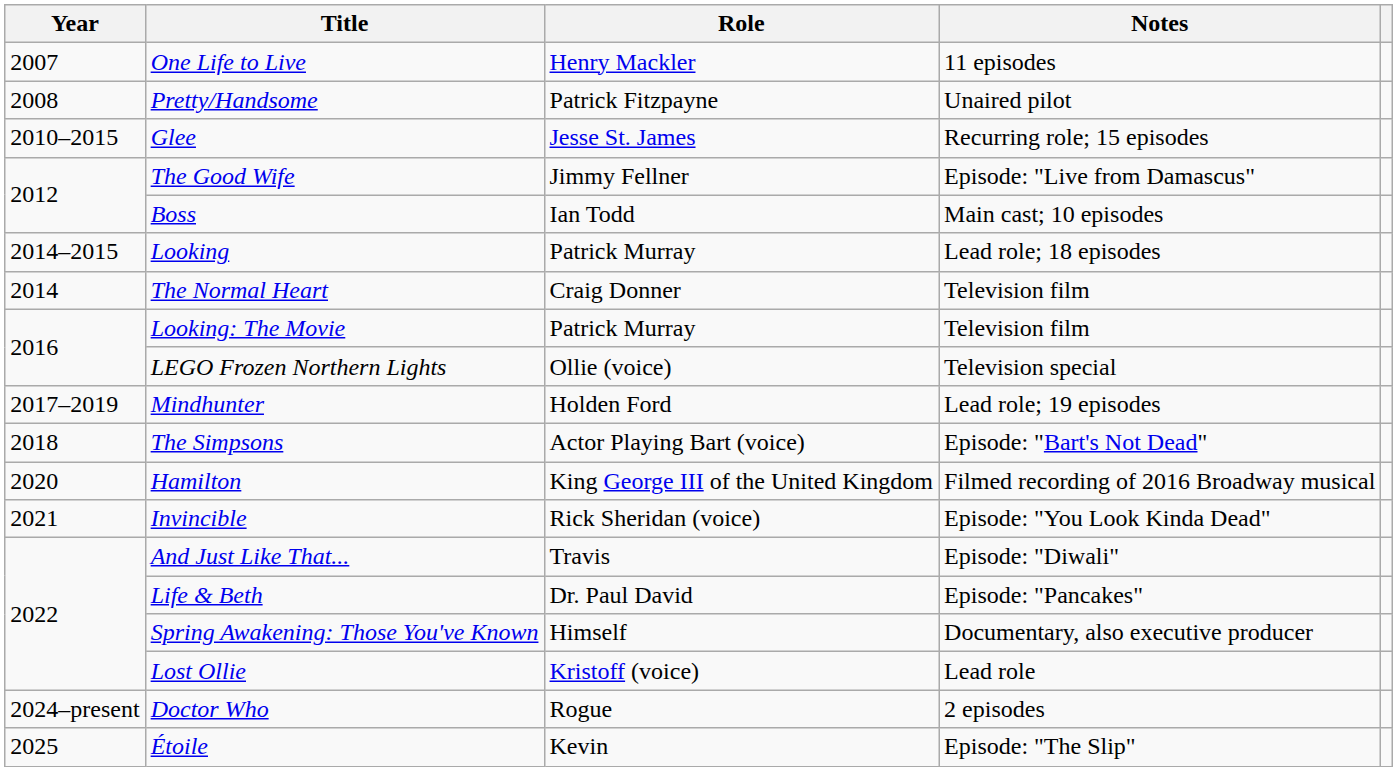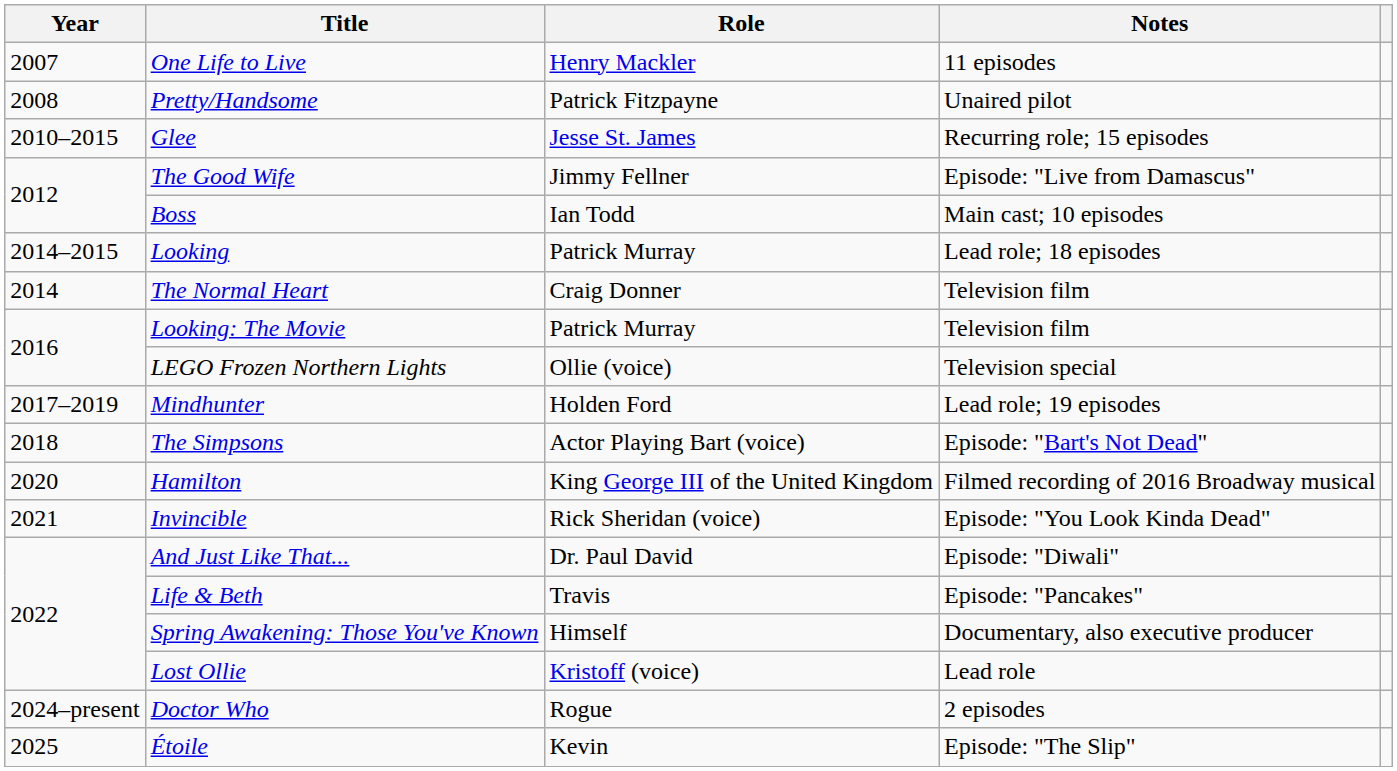And Just Like That... | Role: Travis -> Dr. Paul David
Life & Beth | Role: Dr. Paul David -> Travis
